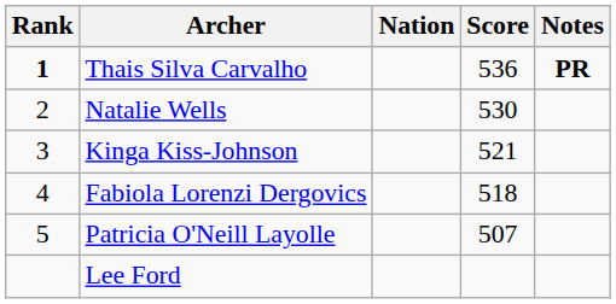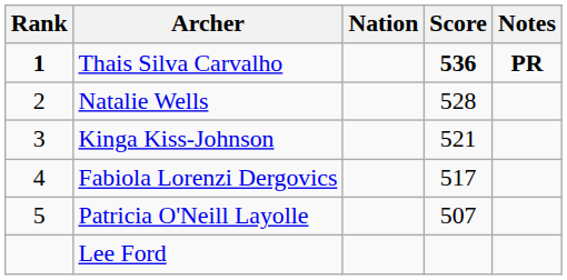Thais Silva Carvalho | Score: normal -> bold
Natalie Wells | Score: 530 -> 528
Fabiola Lorenzi Dergovics | Score: 518 -> 517
